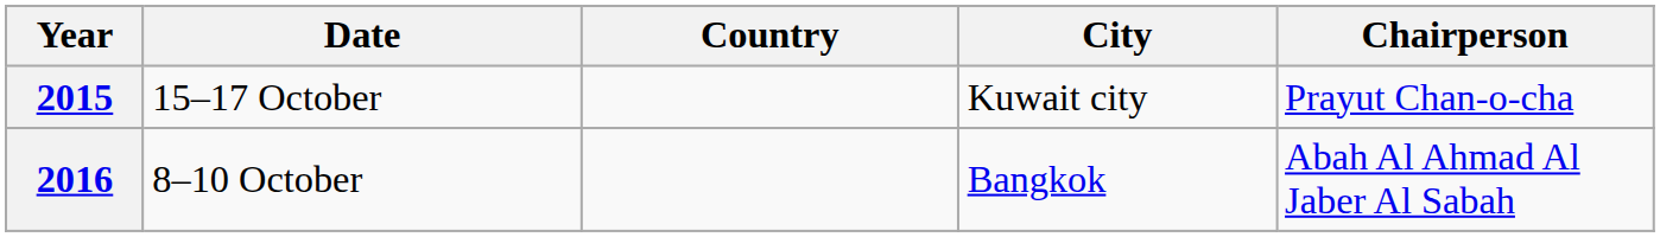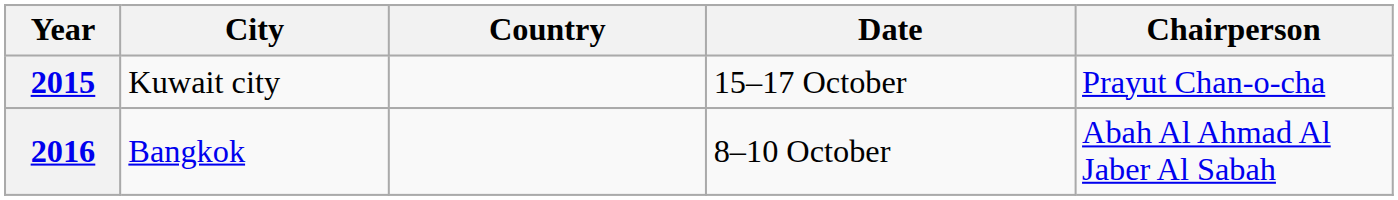columns swapped: Date <-> City
